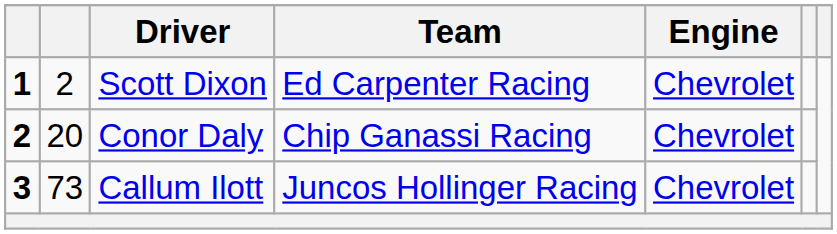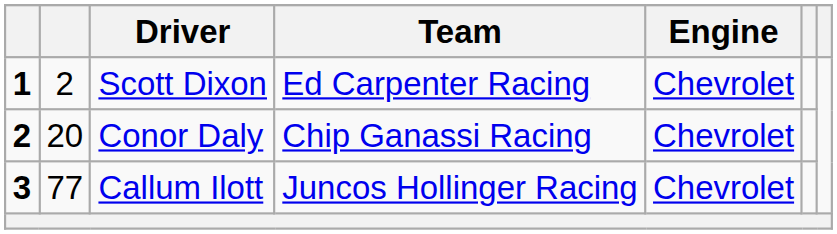Callum Ilott | column 2: 73 -> 77
